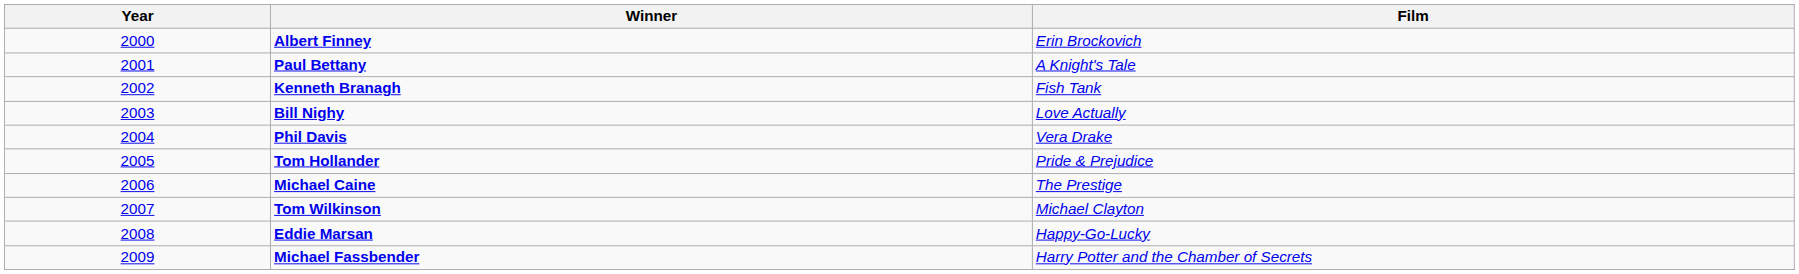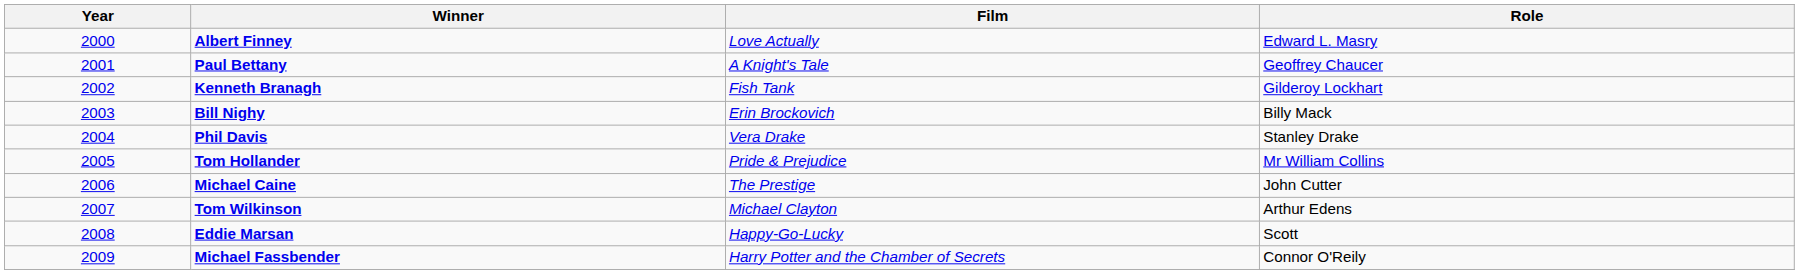+ column: Role | Edward L. Masry | Geoffrey Chaucer | Gilderoy Lockhart | Billy Mack | Stanley Drake | Mr William Collins | John Cutter | Arthur Edens | Scott | Connor O'Reily
Albert Finney | Film: Erin Brockovich -> Love Actually
Bill Nighy | Film: Love Actually -> Erin Brockovich
